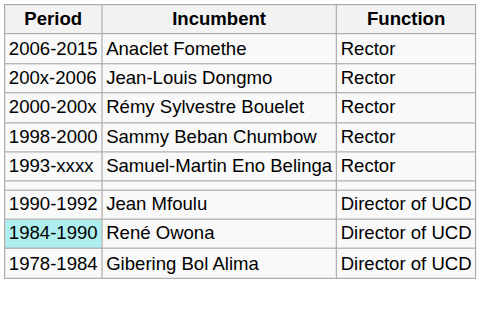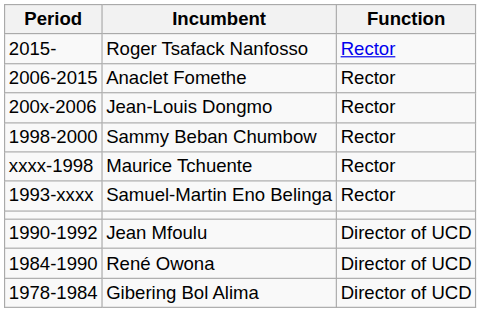+ row: 2015- | Roger Tsafack Nanfosso | Rector
- row: 2000-200x | Rémy Sylvestre Bouelet | Rector
+ row: xxxx-1998 | Maurice Tchuente | Rector
René Owona | Period: paleturquoise background -> no background
